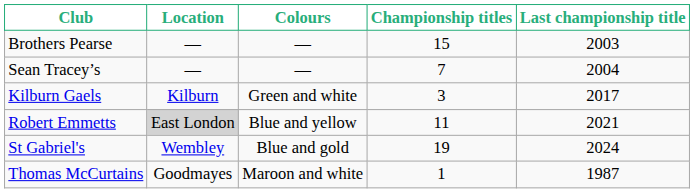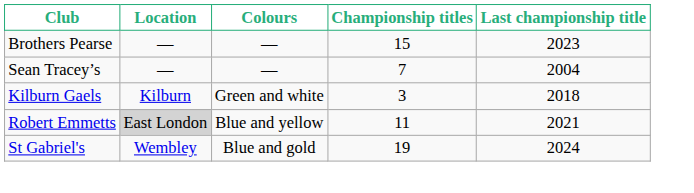Brothers Pearse | Last championship title: 2003 -> 2023
Kilburn Gaels | Last championship title: 2017 -> 2018
- row: Thomas McCurtains | Goodmayes | Maroon and white | 1 | 1987
